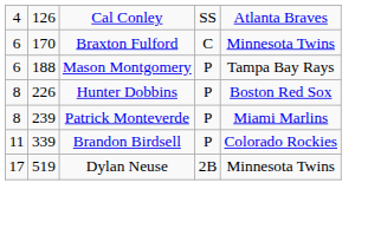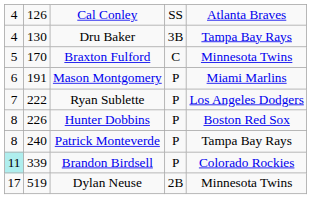+ row: 4 | 130 | Dru Baker | 3B | Tampa Bay Rays
Braxton Fulford | column 1: 6 -> 5
Mason Montgomery | column 2: 188 -> 191
Mason Montgomery | column 5: Tampa Bay Rays -> Miami Marlins
+ row: 7 | 222 | Ryan Sublette | P | Los Angeles Dodgers
Patrick Monteverde | column 2: 239 -> 240
Patrick Monteverde | column 5: Miami Marlins -> Tampa Bay Rays
Brandon Birdsell | column 1: no background -> paleturquoise background
